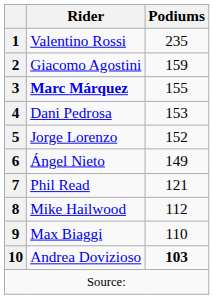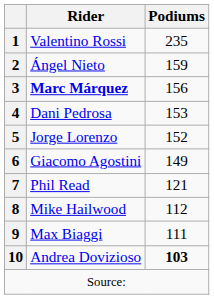2 | Rider: Giacomo Agostini -> Ángel Nieto
3 | Podiums: 155 -> 156
6 | Rider: Ángel Nieto -> Giacomo Agostini
9 | Podiums: 110 -> 111
